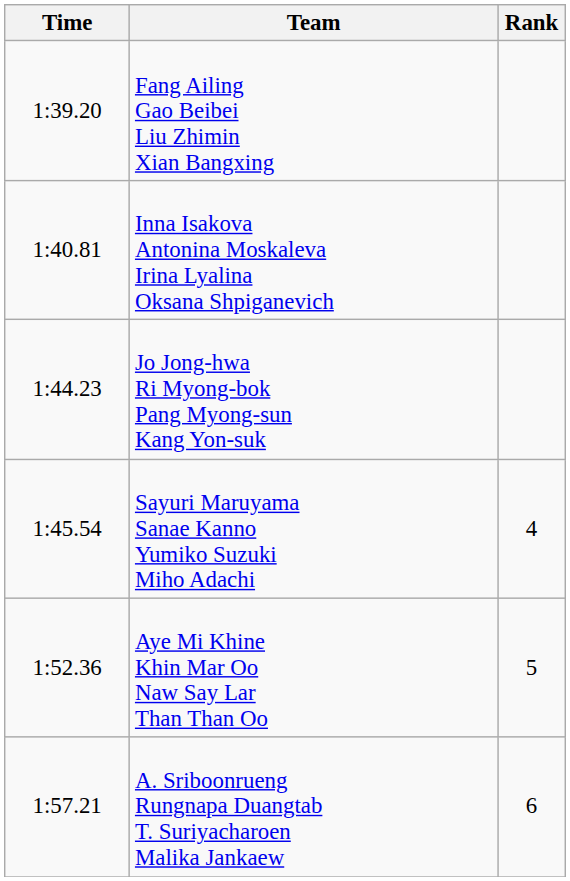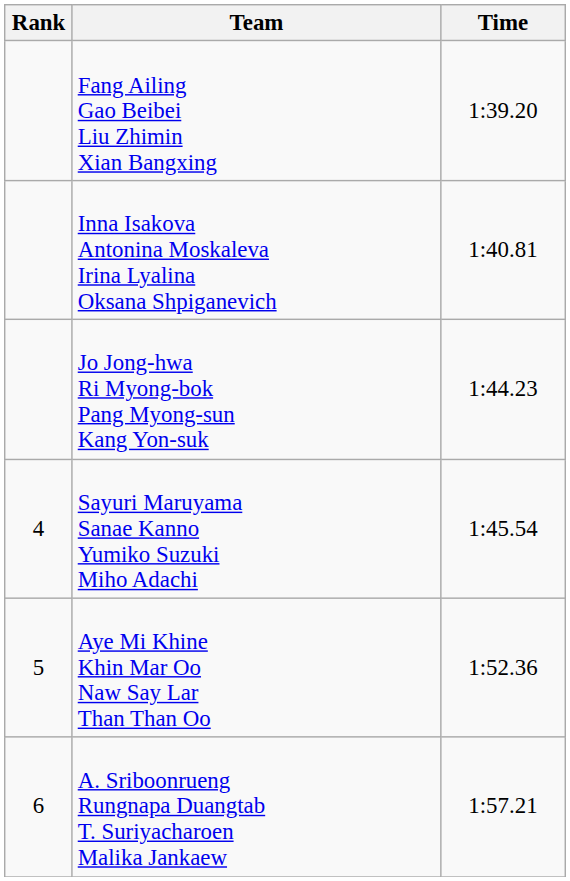columns swapped: Rank <-> Time
